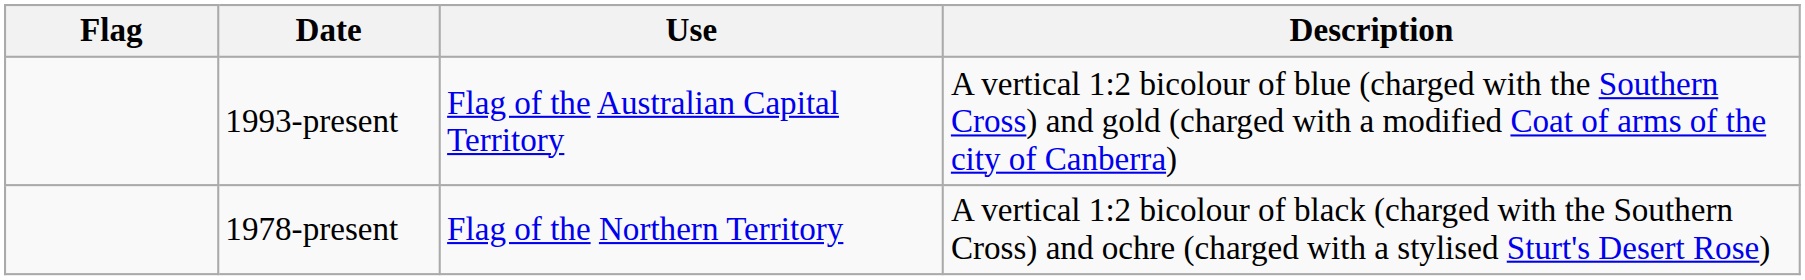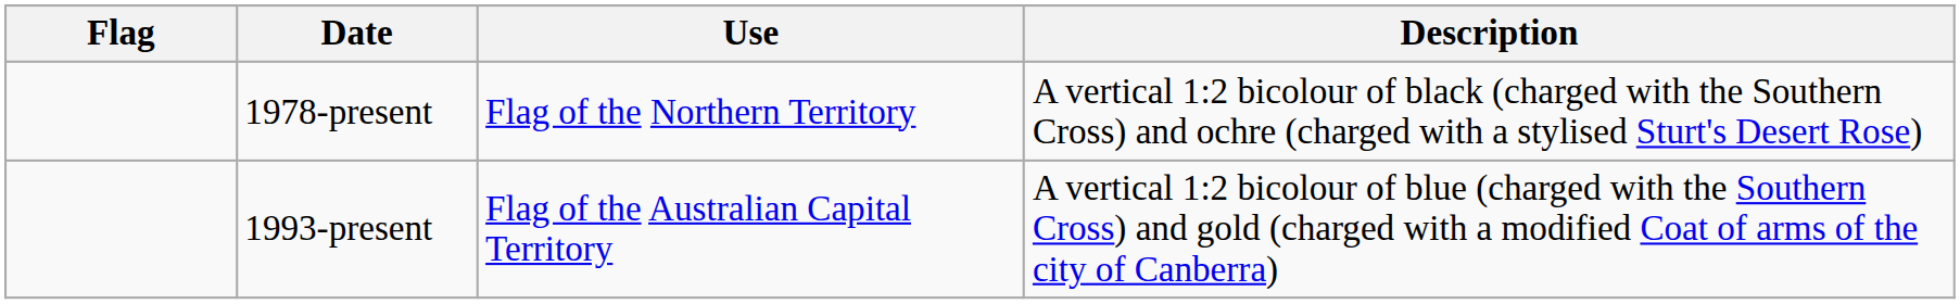rows swapped: 1993-present <-> 1978-present
